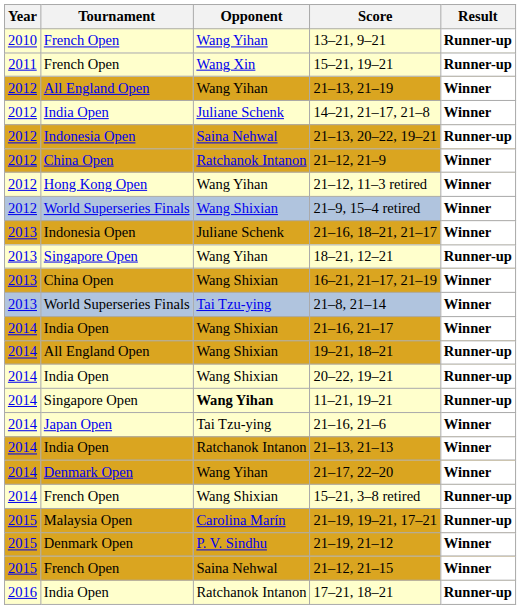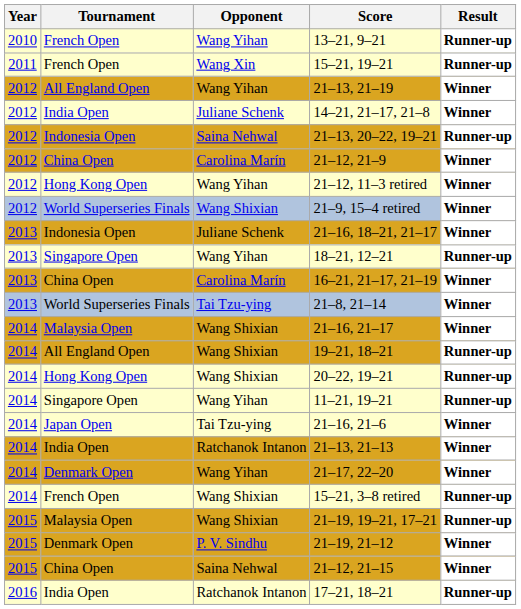21–12, 21–9 | Opponent: Ratchanok Intanon -> Carolina Marín
16–21, 21–17, 21–19 | Opponent: Wang Shixian -> Carolina Marín
21–16, 21–17 | Tournament: India Open -> Malaysia Open
20–22, 19–21 | Tournament: India Open -> Hong Kong Open
11–21, 19–21 | Opponent: bold -> normal
21–19, 19–21, 17–21 | Opponent: Carolina Marín -> Wang Shixian
21–12, 21–15 | Tournament: French Open -> China Open
